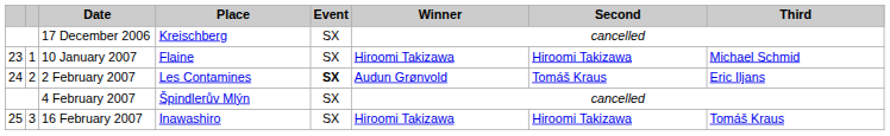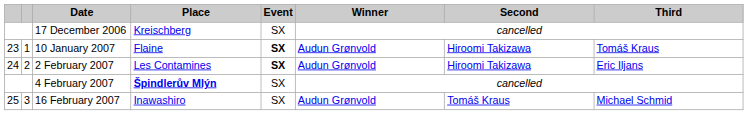10 January 2007 | Event: normal -> bold
10 January 2007 | Winner: Hiroomi Takizawa -> Audun Grønvold
10 January 2007 | Third: Michael Schmid -> Tomáš Kraus
2 February 2007 | Second: Tomáš Kraus -> Hiroomi Takizawa
4 February 2007 | Place: normal -> bold
16 February 2007 | Winner: Hiroomi Takizawa -> Audun Grønvold
16 February 2007 | Second: Hiroomi Takizawa -> Tomáš Kraus
16 February 2007 | Third: Tomáš Kraus -> Michael Schmid
